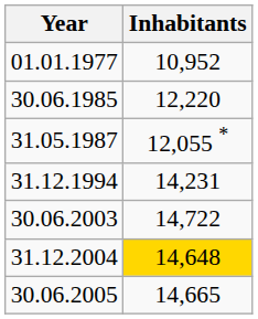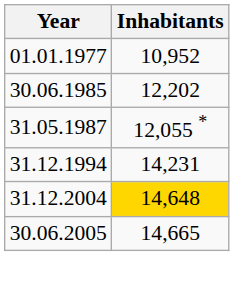30.06.1985 | Inhabitants: 12,220 -> 12,202
- row: 30.06.2003 | 14,722
